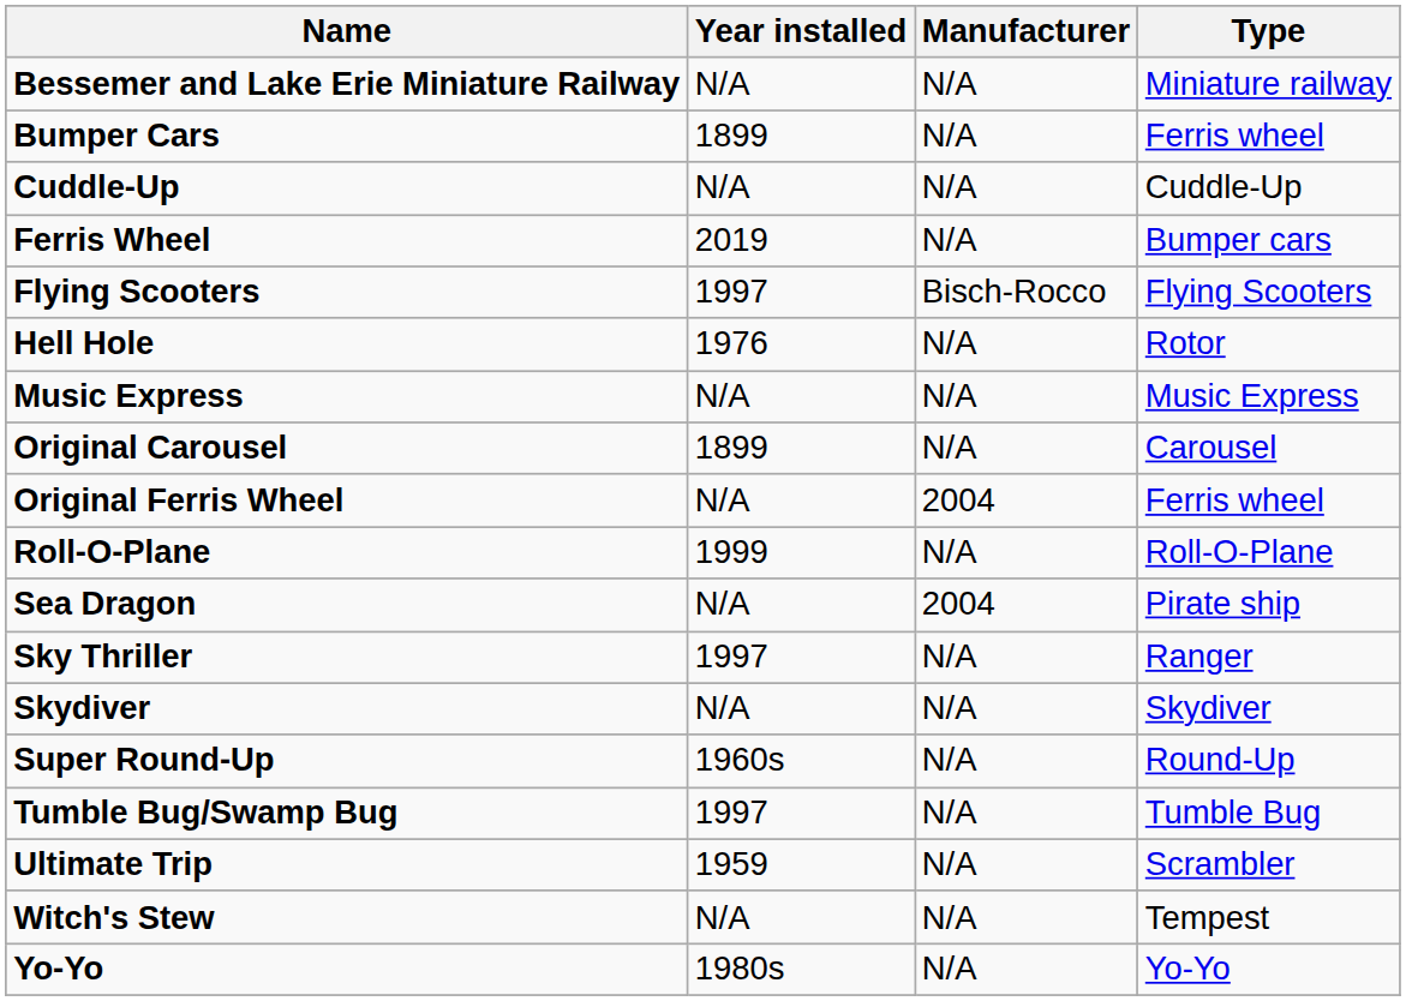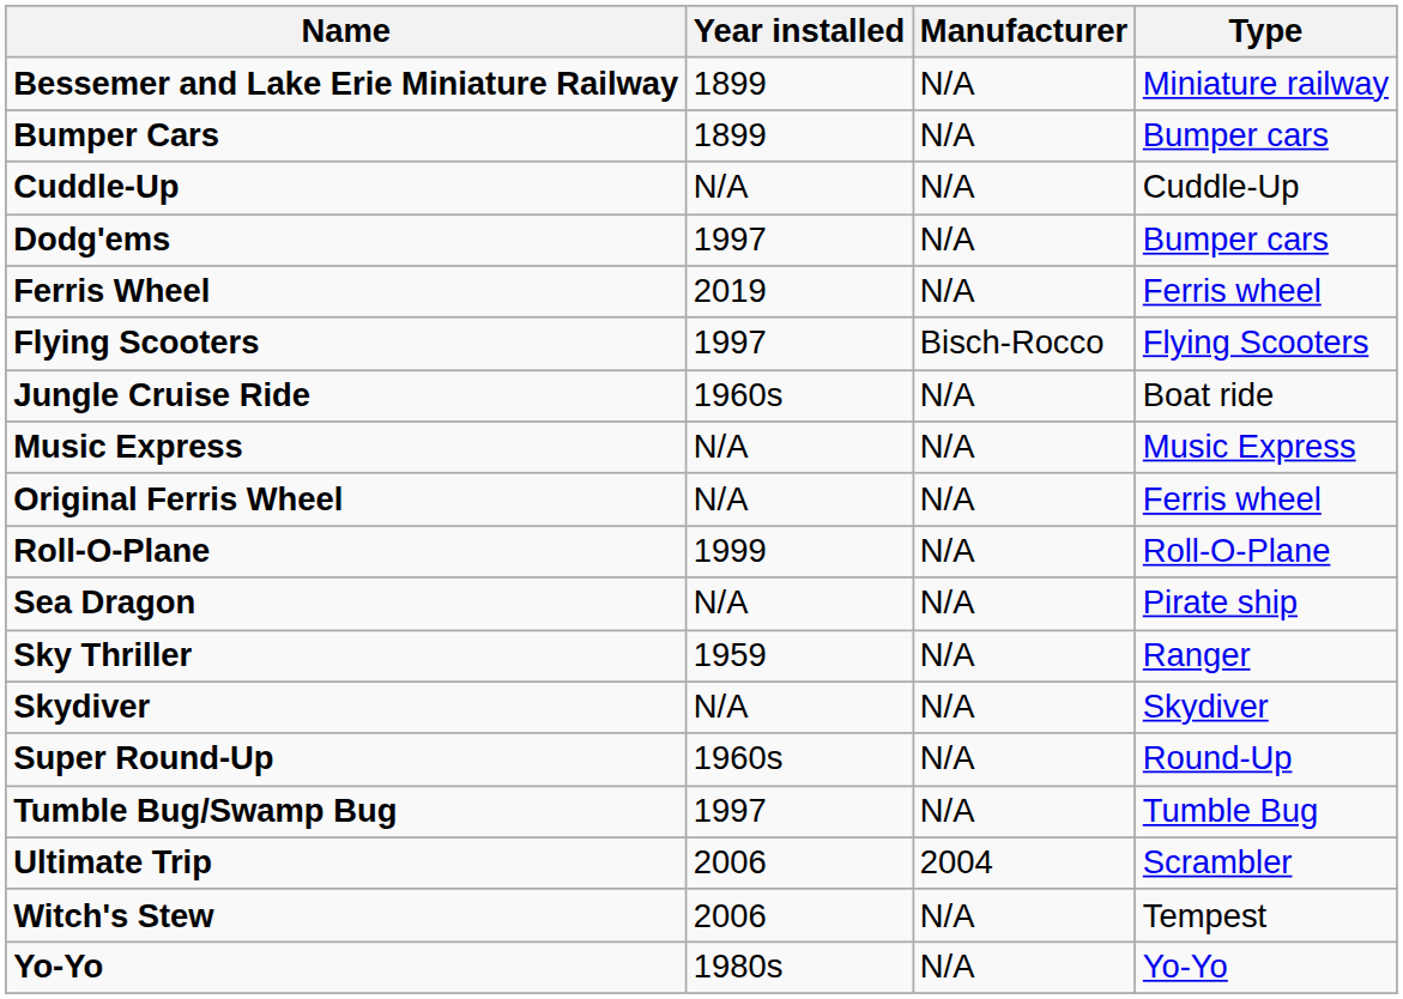Bessemer and Lake Erie Miniature Railway | Year installed: N/A -> 1899
Bumper Cars | Type: Ferris wheel -> Bumper cars
+ row: Dodg'ems | 1997 | N/A | Bumper cars
Ferris Wheel | Type: Bumper cars -> Ferris wheel
- row: Hell Hole | 1976 | N/A | Rotor
+ row: Jungle Cruise Ride | 1960s | N/A | Boat ride
- row: Original Carousel | 1899 | N/A | Carousel
Original Ferris Wheel | Manufacturer: 2004 -> N/A
Sea Dragon | Manufacturer: 2004 -> N/A
Sky Thriller | Year installed: 1997 -> 1959
Ultimate Trip | Year installed: 1959 -> 2006
Ultimate Trip | Manufacturer: N/A -> 2004
Witch's Stew | Year installed: N/A -> 2006
